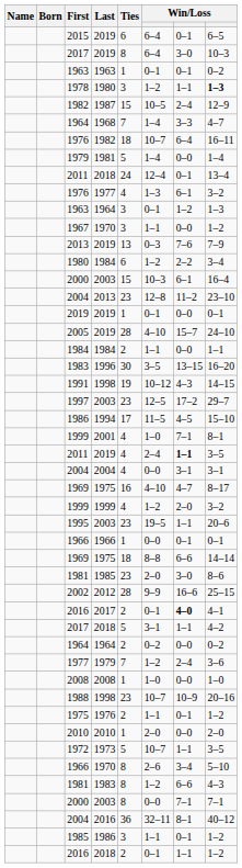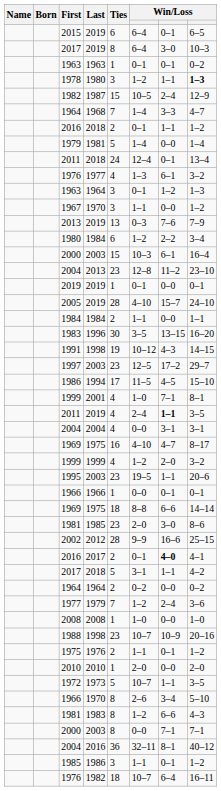rows swapped: 1976 / 1982 <-> 2016 / 2018
